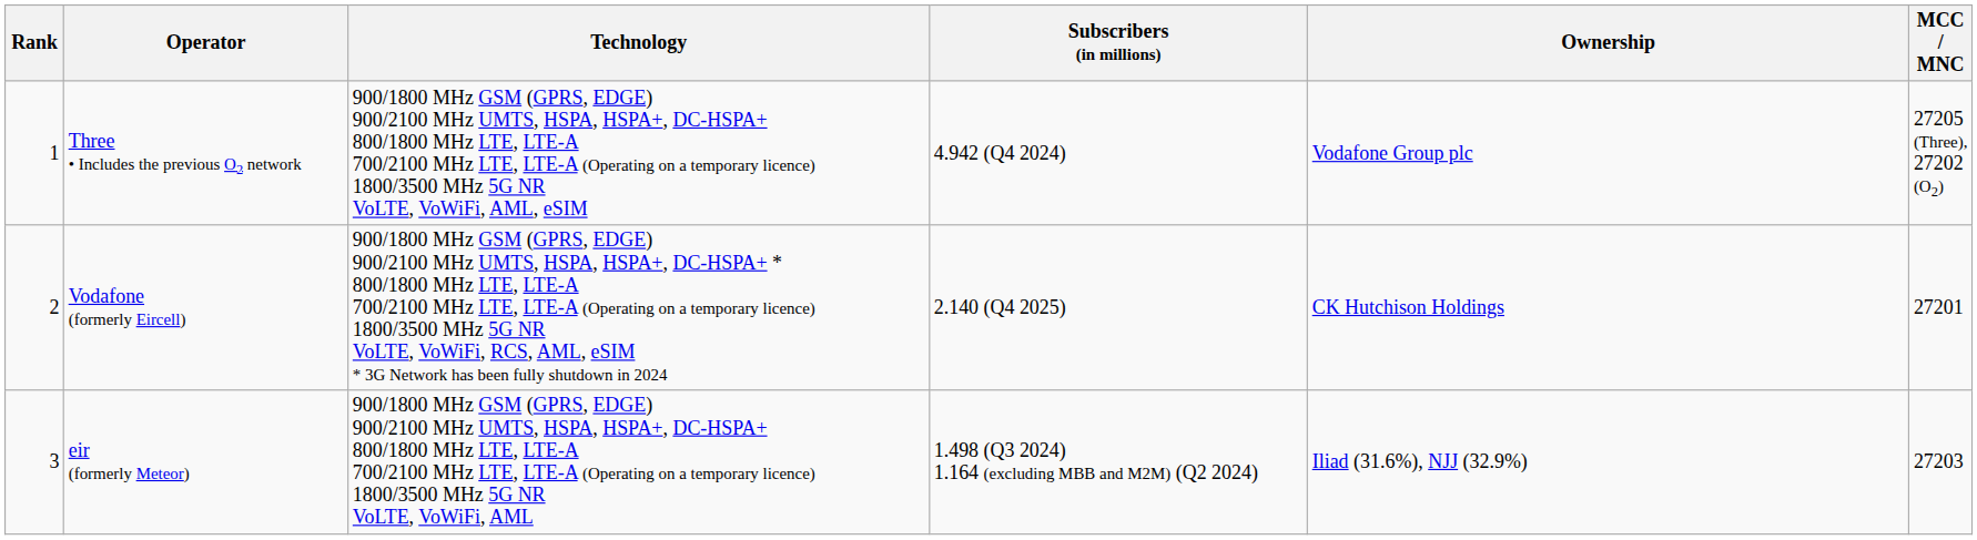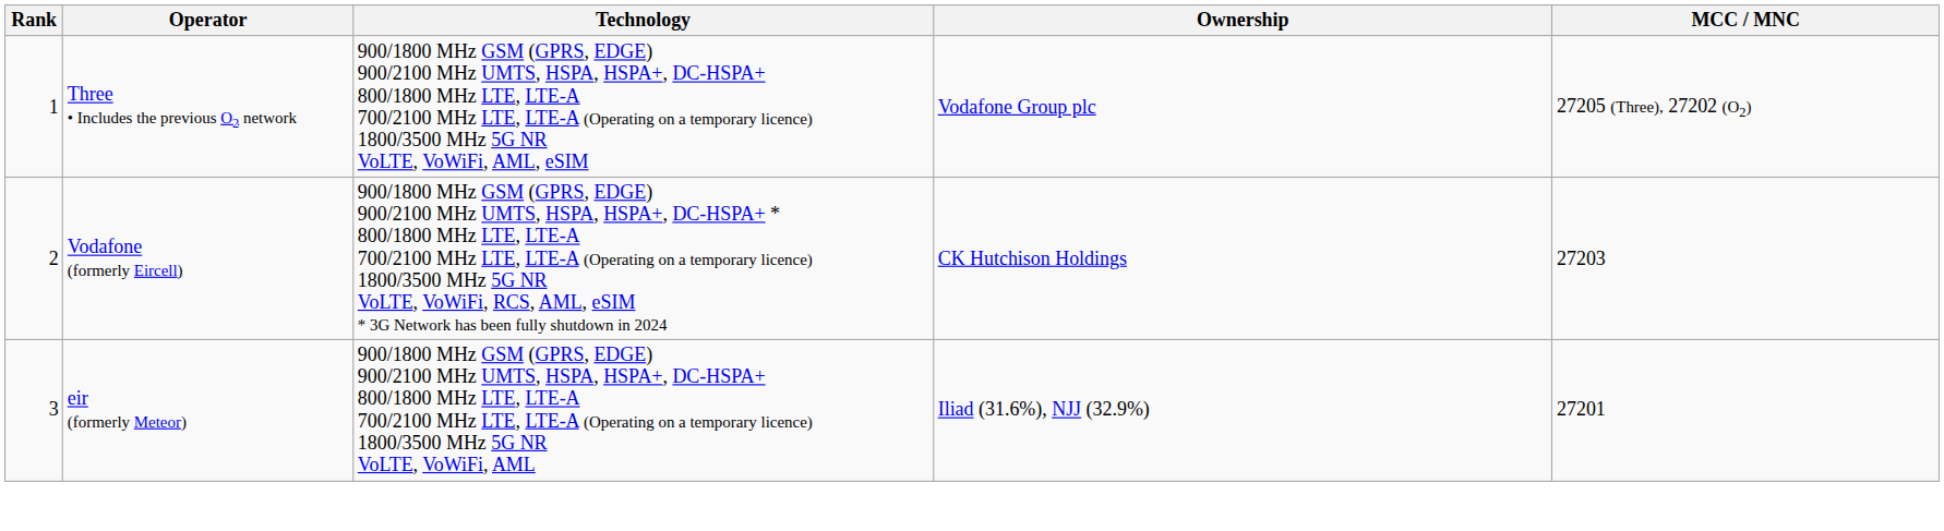- column: Subscribers (in millions) | 4.942 (Q4 2024) | 2.140 (Q4 2025) | 1.498 (Q3 2024) 1.164 (excluding MBB and M2M) (Q2 2024)
Vodafone (formerly Eircell) | MCC / MNC: 27201 -> 27203
eir (formerly Meteor) | MCC / MNC: 27203 -> 27201
